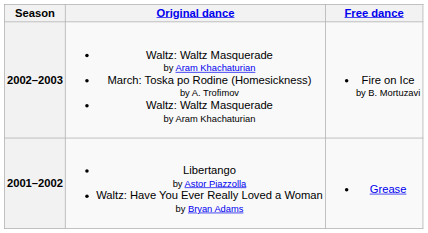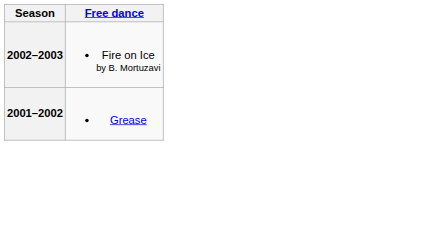- column: Original dance | Waltz: Waltz Masquerade by Aram Khachaturian March: Toska po Rodine (Homesickness) by A. Trofimov Waltz: Waltz Masquerade by Aram Khachaturian | Libertango by Astor Piazzolla Waltz: Have You Ever Really Loved a Woman by Bryan Adams
